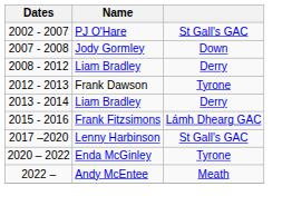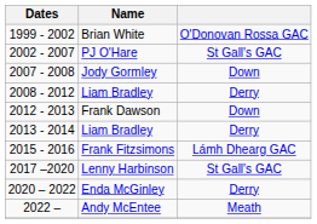+ row: 1999 - 2002 | Brian White | O'Donovan Rossa GAC
Frank Dawson | column 3: Tyrone -> Down
Enda McGinley | column 3: Tyrone -> Derry
